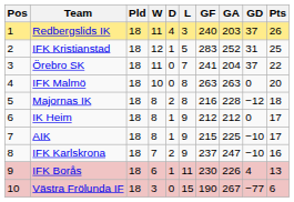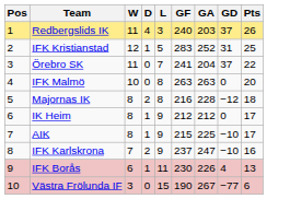- column: Pld | 18 | 18 | 18 | 18 | 18 | 18 | 18 | 18 | 18 | 18
